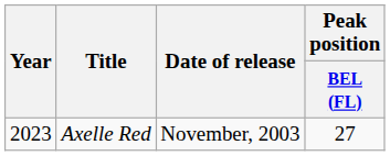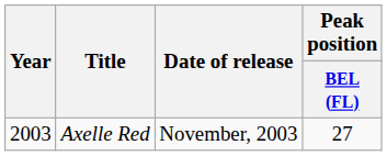Axelle Red | Year: 2023 -> 2003
